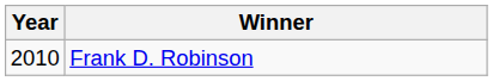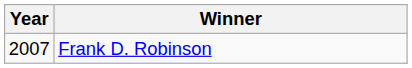Frank D. Robinson | Year: 2010 -> 2007
